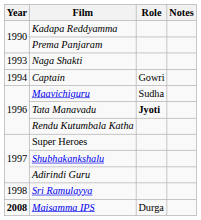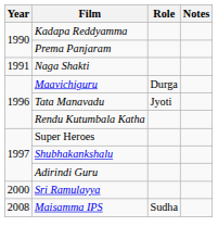Naga Shakti | Year: 1993 -> 1991
- row: 1994 | Captain | Gowri
Maavichiguru | Role: Sudha -> Durga
Tata Manavadu | Role: bold -> normal
Sri Ramulayya | Year: 1998 -> 2000
Maisamma IPS | Year: bold -> normal
Maisamma IPS | Role: Durga -> Sudha
